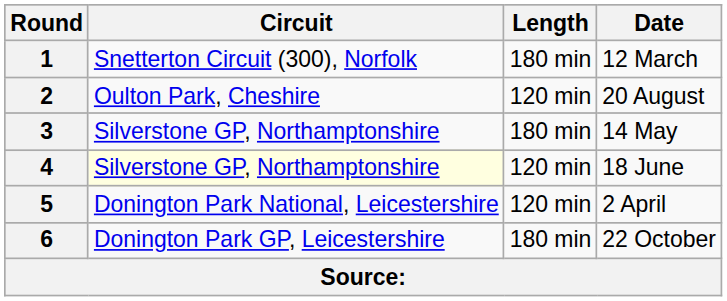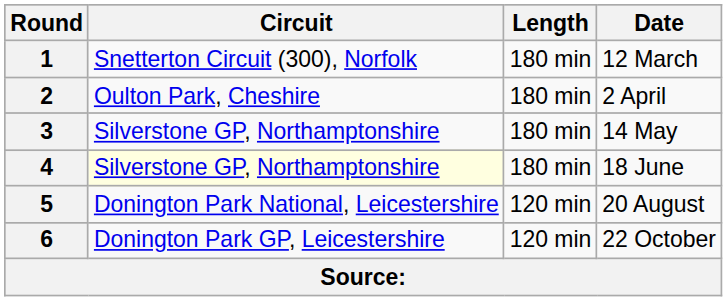2 | Length: 120 min -> 180 min
2 | Date: 20 August -> 2 April
4 | Length: 120 min -> 180 min
5 | Date: 2 April -> 20 August
6 | Length: 180 min -> 120 min
